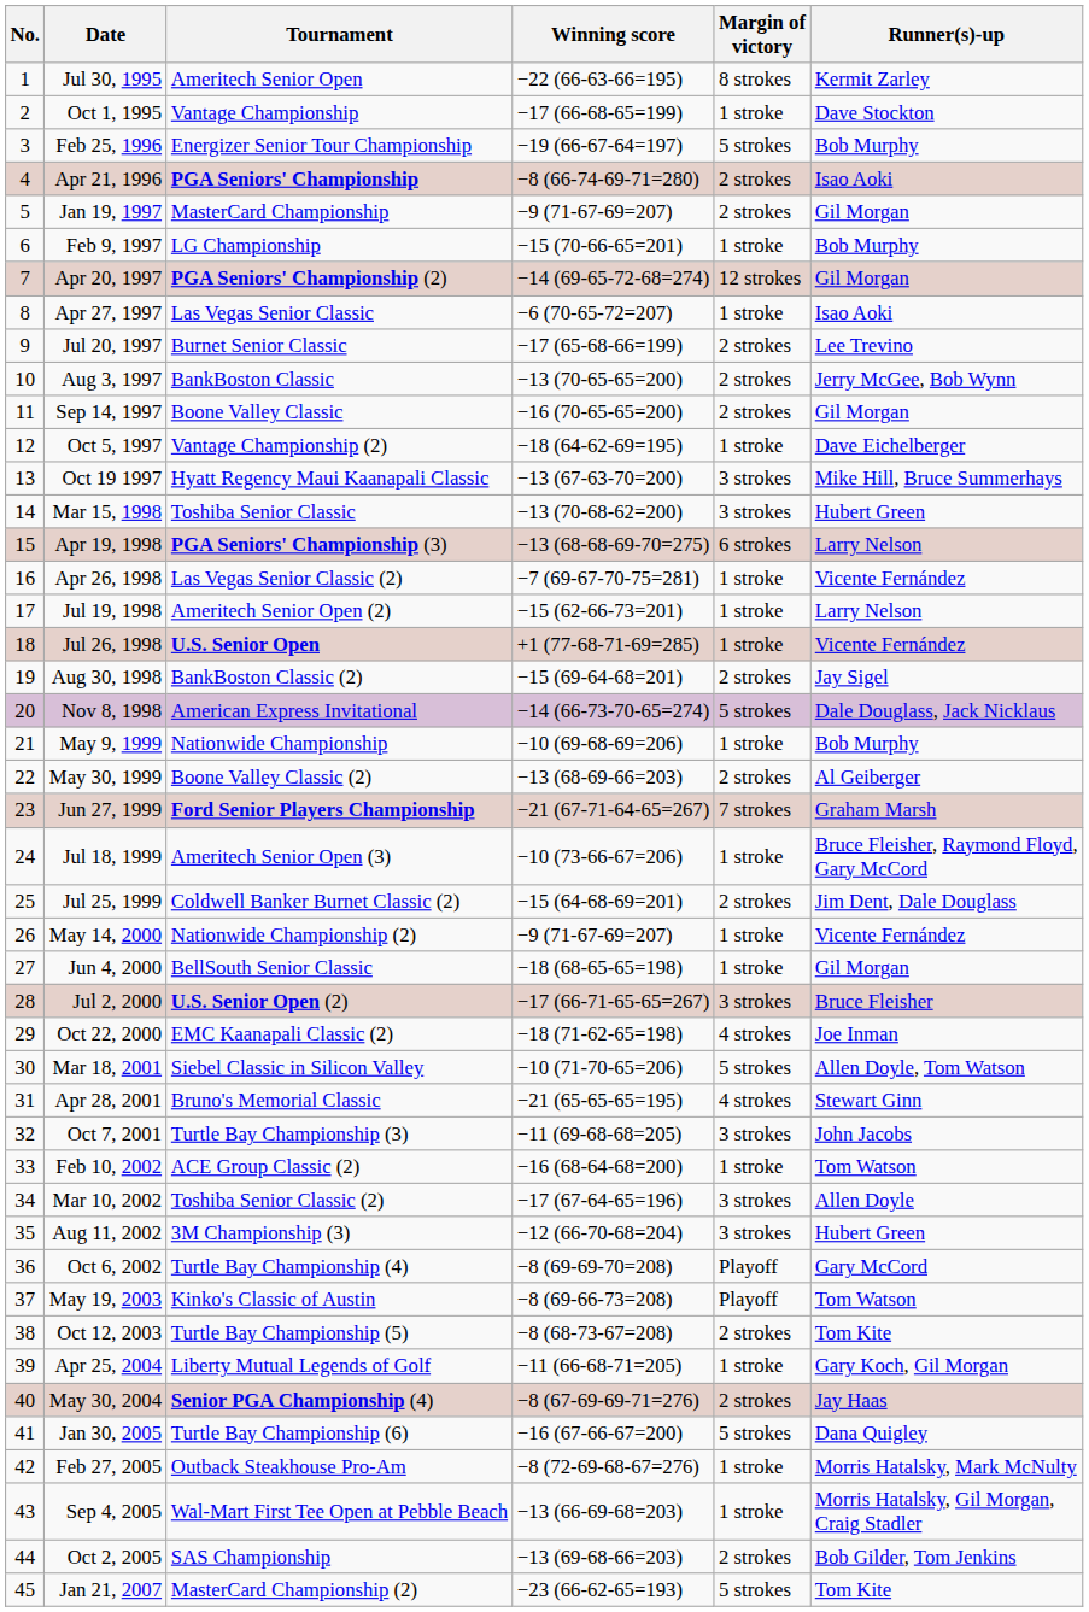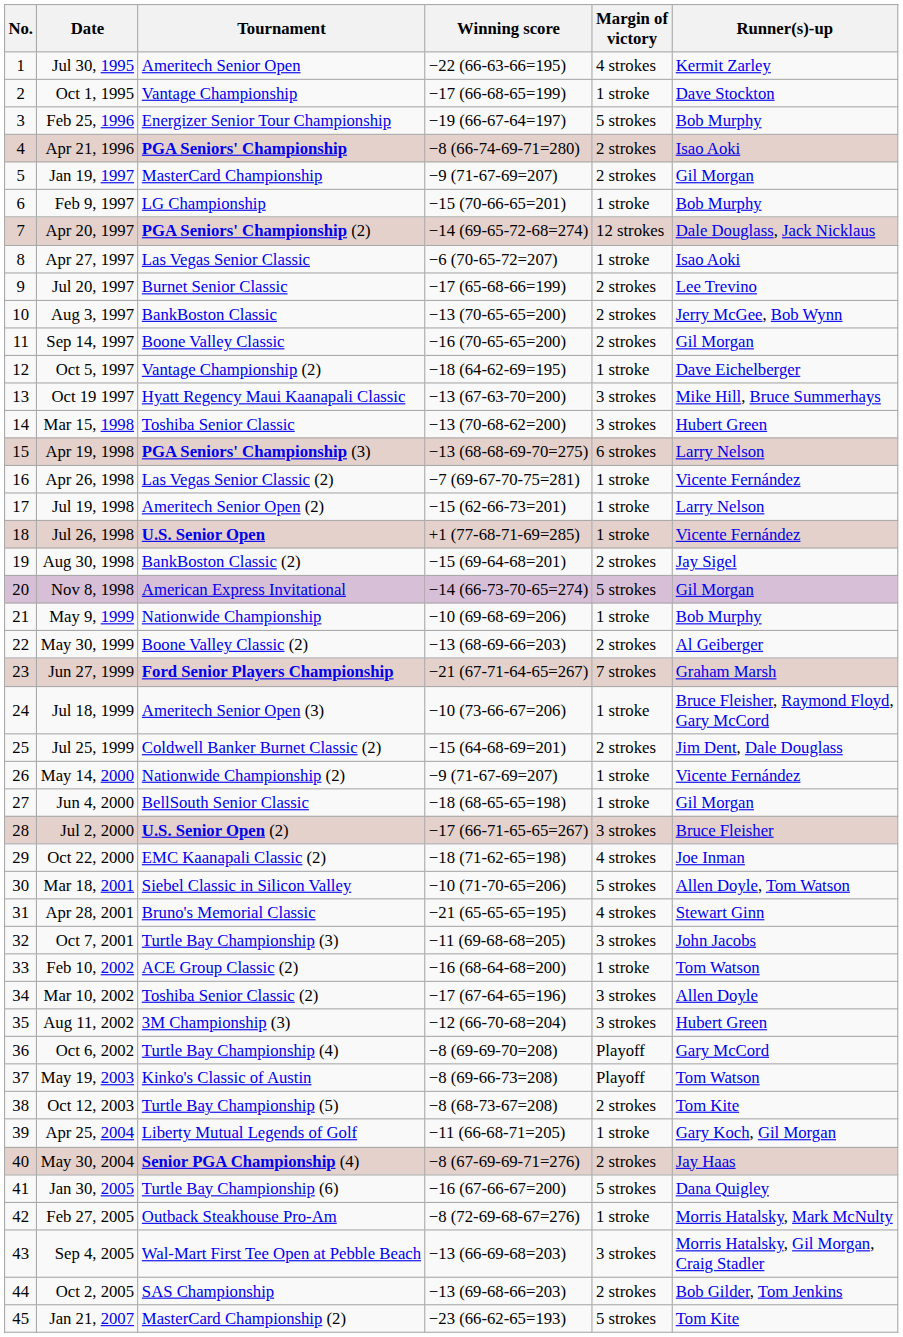Jul 30, 1995 | Margin of victory: 8 strokes -> 4 strokes
Apr 20, 1997 | Runner(s)-up: Gil Morgan -> Dale Douglass, Jack Nicklaus
Nov 8, 1998 | Runner(s)-up: Dale Douglass, Jack Nicklaus -> Gil Morgan
Sep 4, 2005 | Margin of victory: 1 stroke -> 3 strokes
